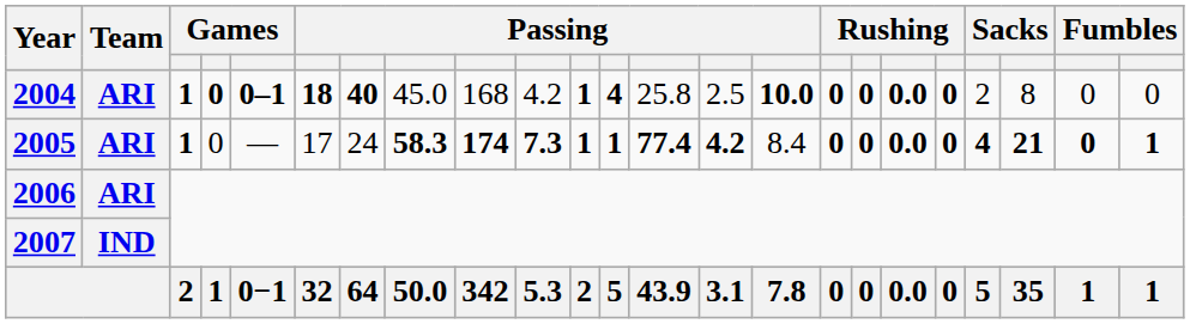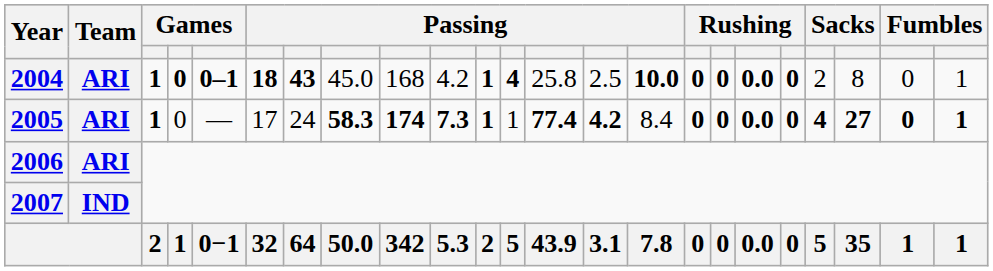2004 | column 7: 40 -> 43
2004 | column 23: 0 -> 1
2005 | column 12: bold -> normal
2005 | column 21: 21 -> 27
